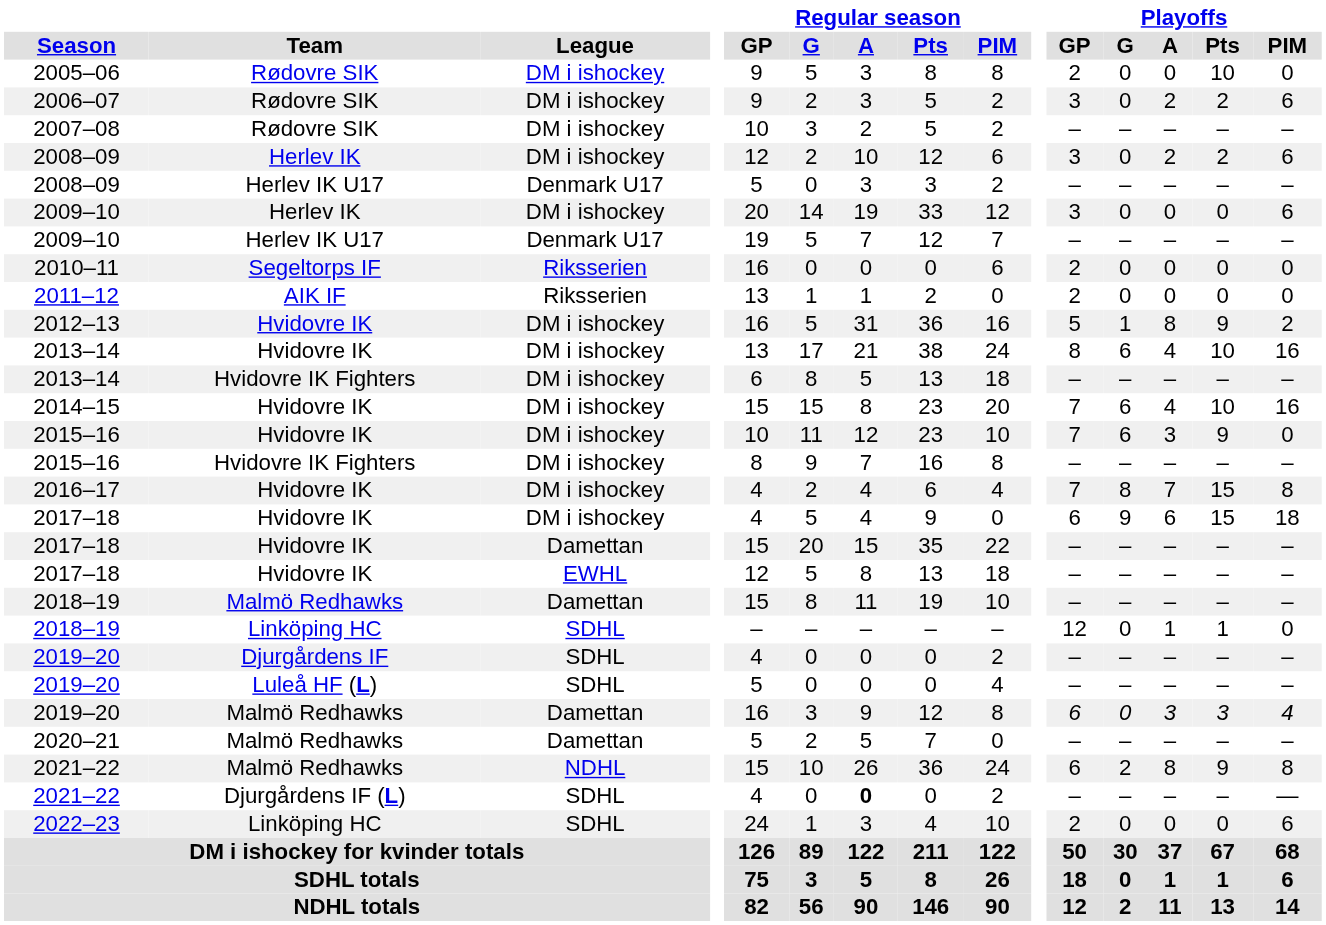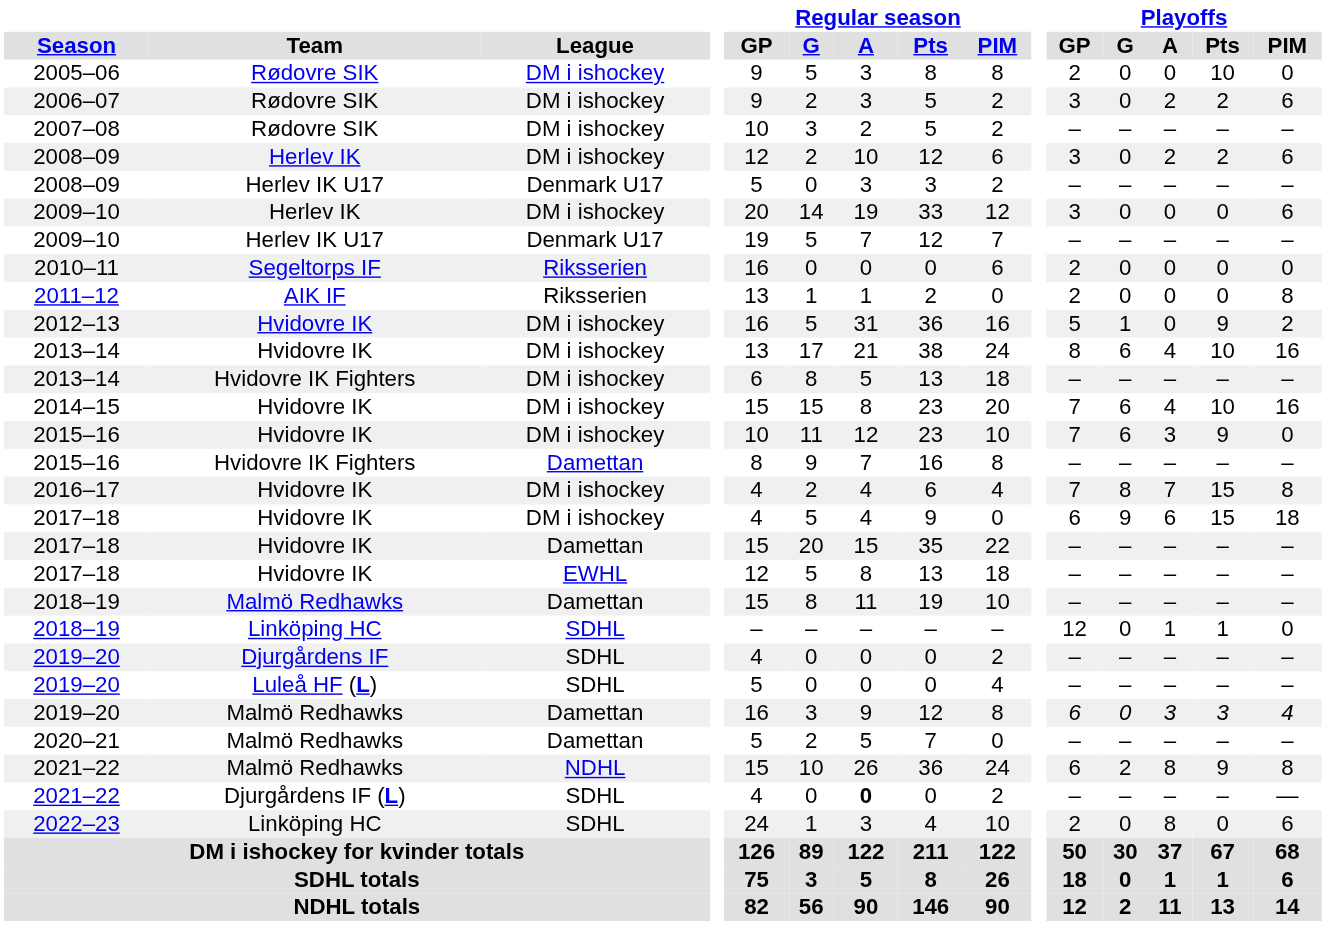2011–12 | Playoffs / PIM: 0 -> 8
2012–13 | Playoffs / A: 8 -> 0
2015–16 / Hvidovre IK Fighters | League: DM i ishockey -> Damettan
2022–23 | Playoffs / A: 0 -> 8
